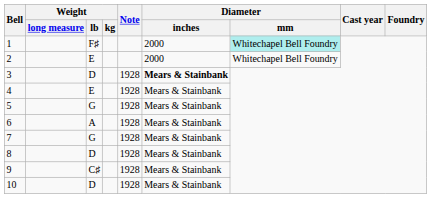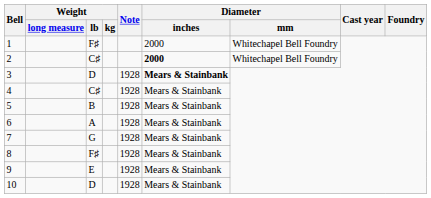1 | Diameter / mm: paleturquoise background -> no background
2 | Weight / lb: E -> C♯
2 | Diameter / inches: normal -> bold
4 | Weight / lb: E -> C♯
5 | Weight / lb: G -> B
8 | Weight / lb: D -> F♯
9 | Weight / lb: C♯ -> E
